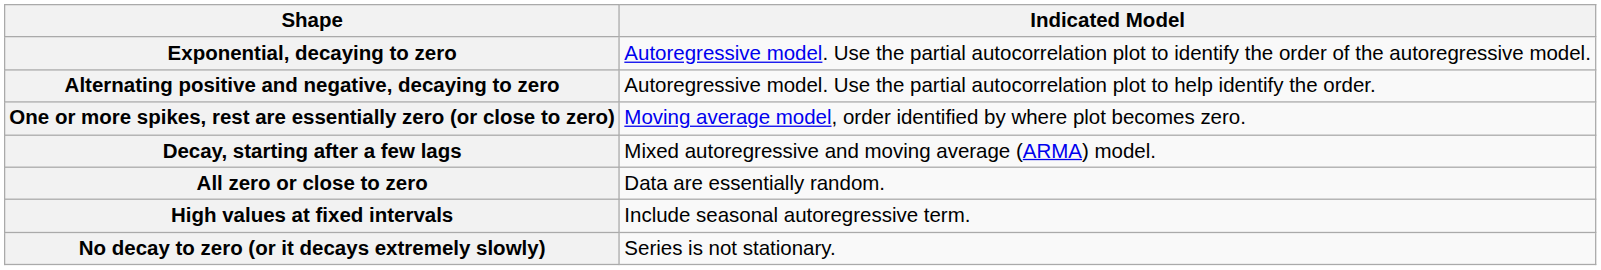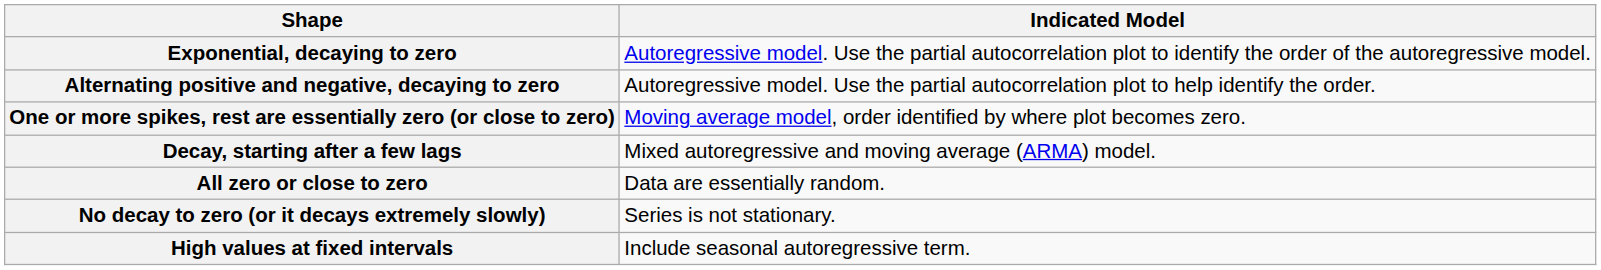rows swapped: High values at fixed intervals <-> No decay to zero (or it decays extremely slowly)
